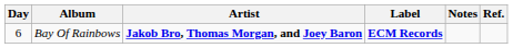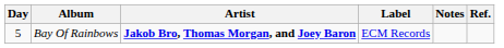Bay Of Rainbows | Day: 6 -> 5
Bay Of Rainbows | Label: bold -> normal
